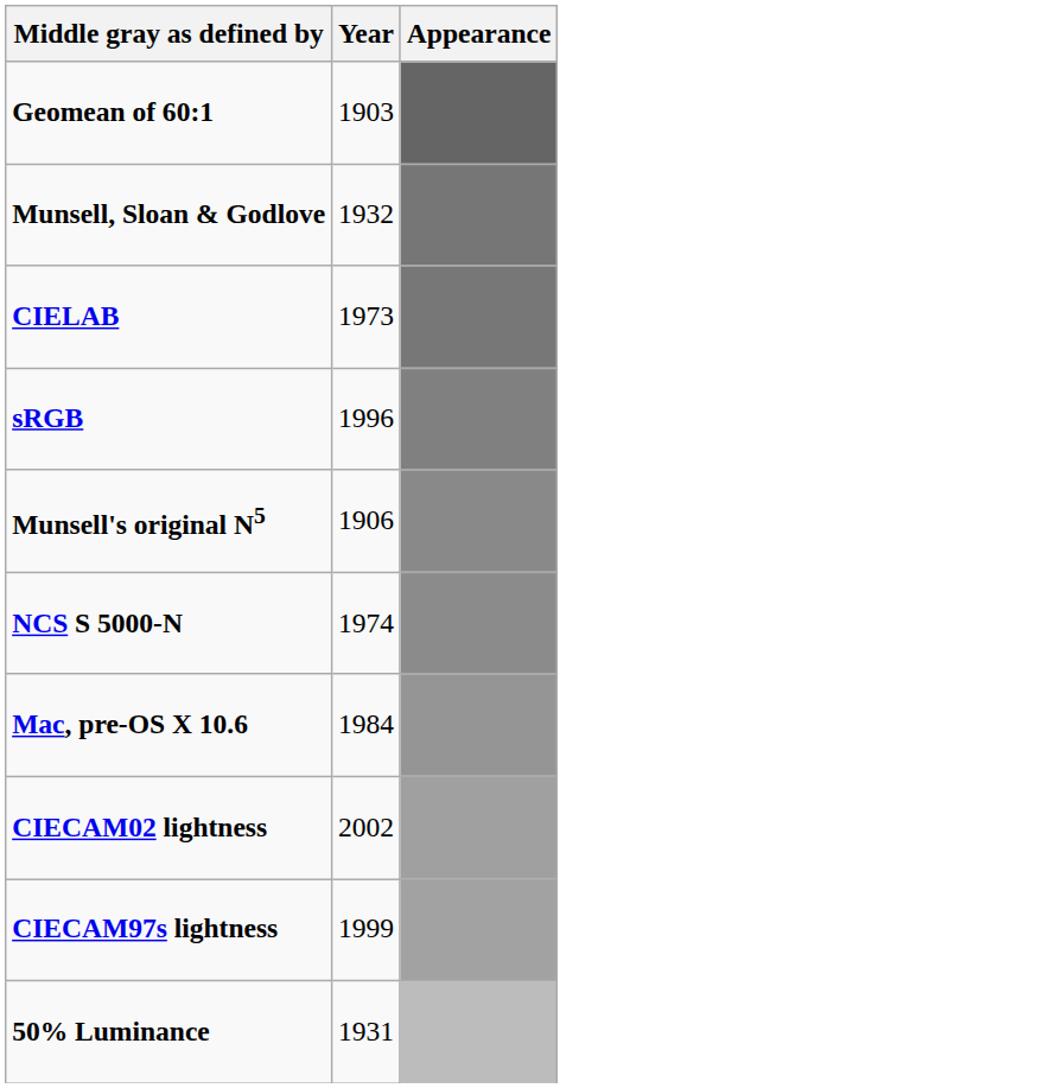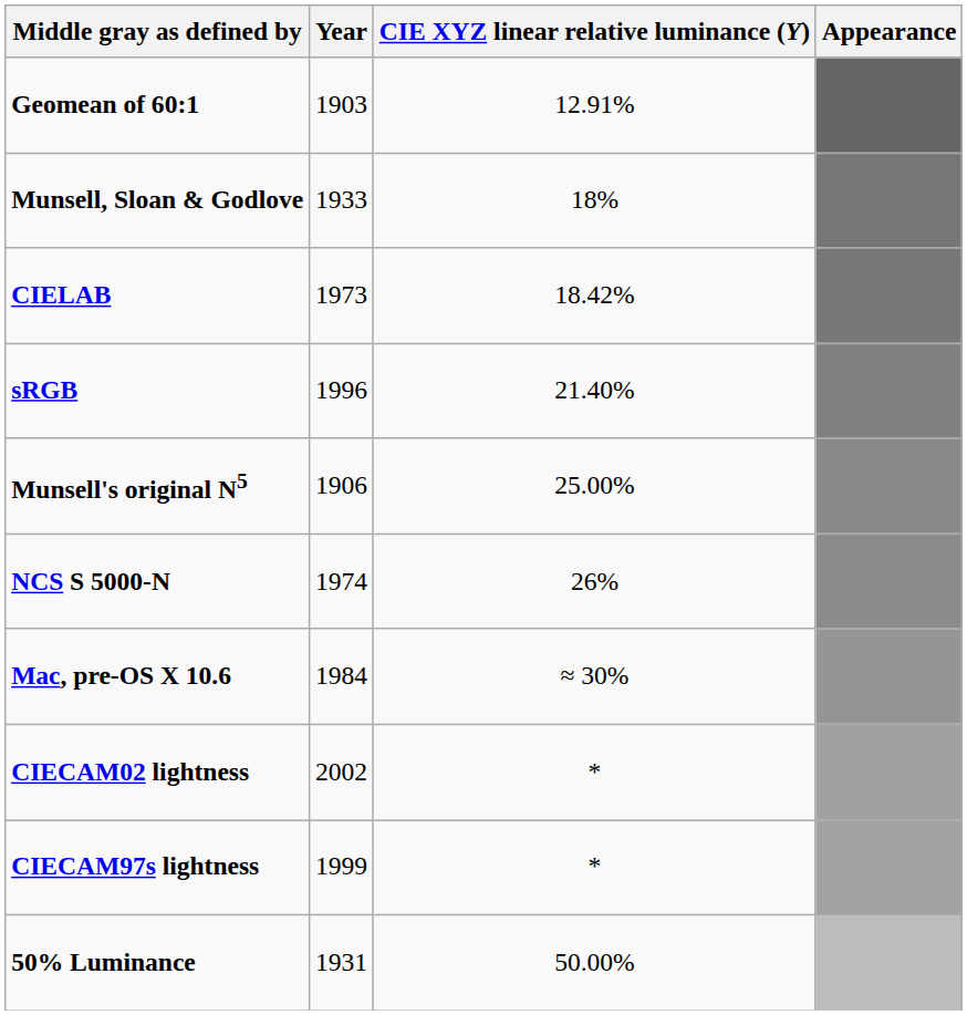+ column: CIE XYZ linear relative luminance (Y) | 12.91% | 18% | 18.42% | 21.40% | 25.00% | 26% | ≈ 30% | * | * | 50.00%
Munsell, Sloan & Godlove | Year: 1932 -> 1933
